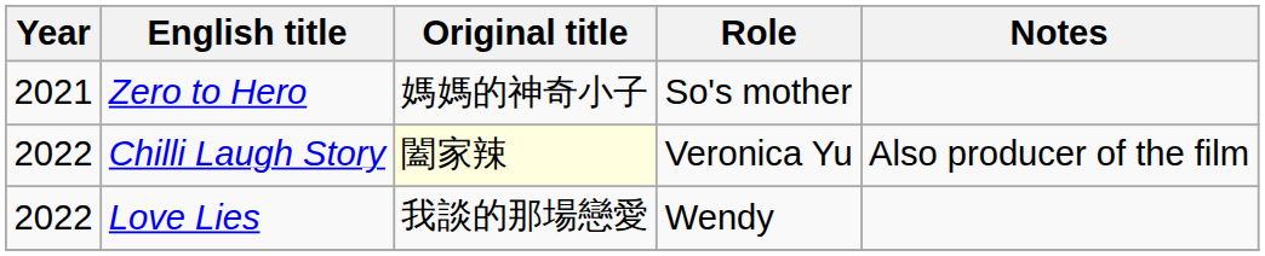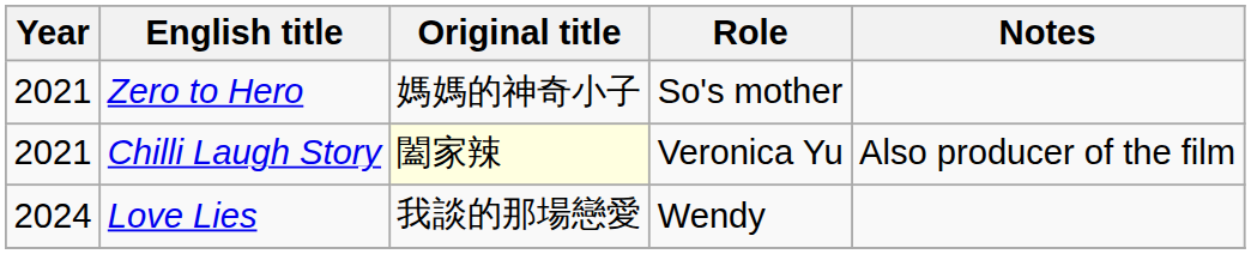Chilli Laugh Story | Year: 2022 -> 2021
Love Lies | Year: 2022 -> 2024
